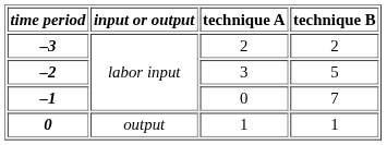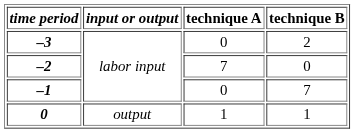–3 | technique A: 2 -> 0
–2 | technique A: 3 -> 7
–2 | technique B: 5 -> 0
